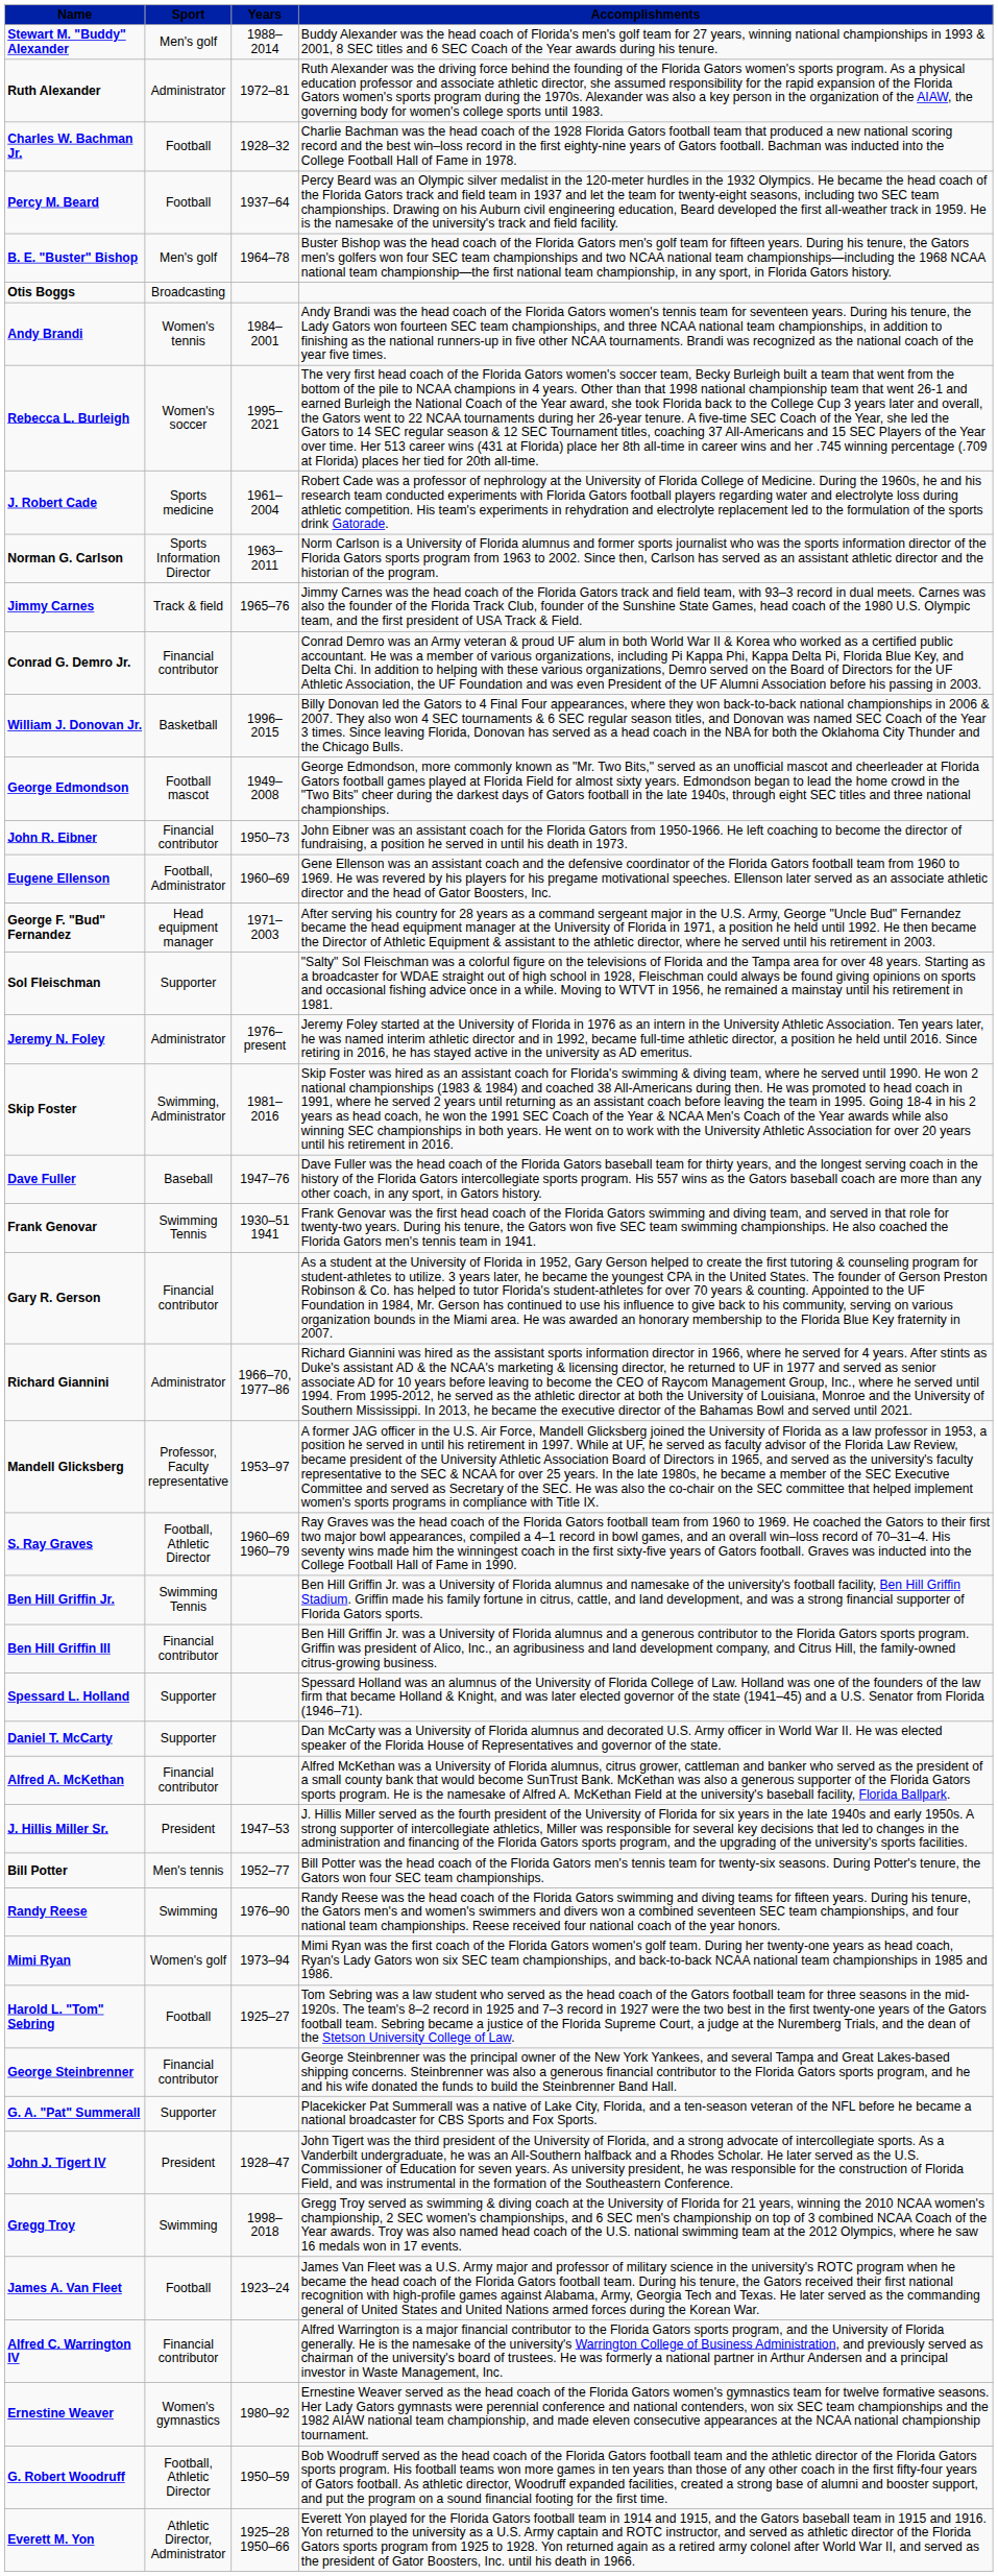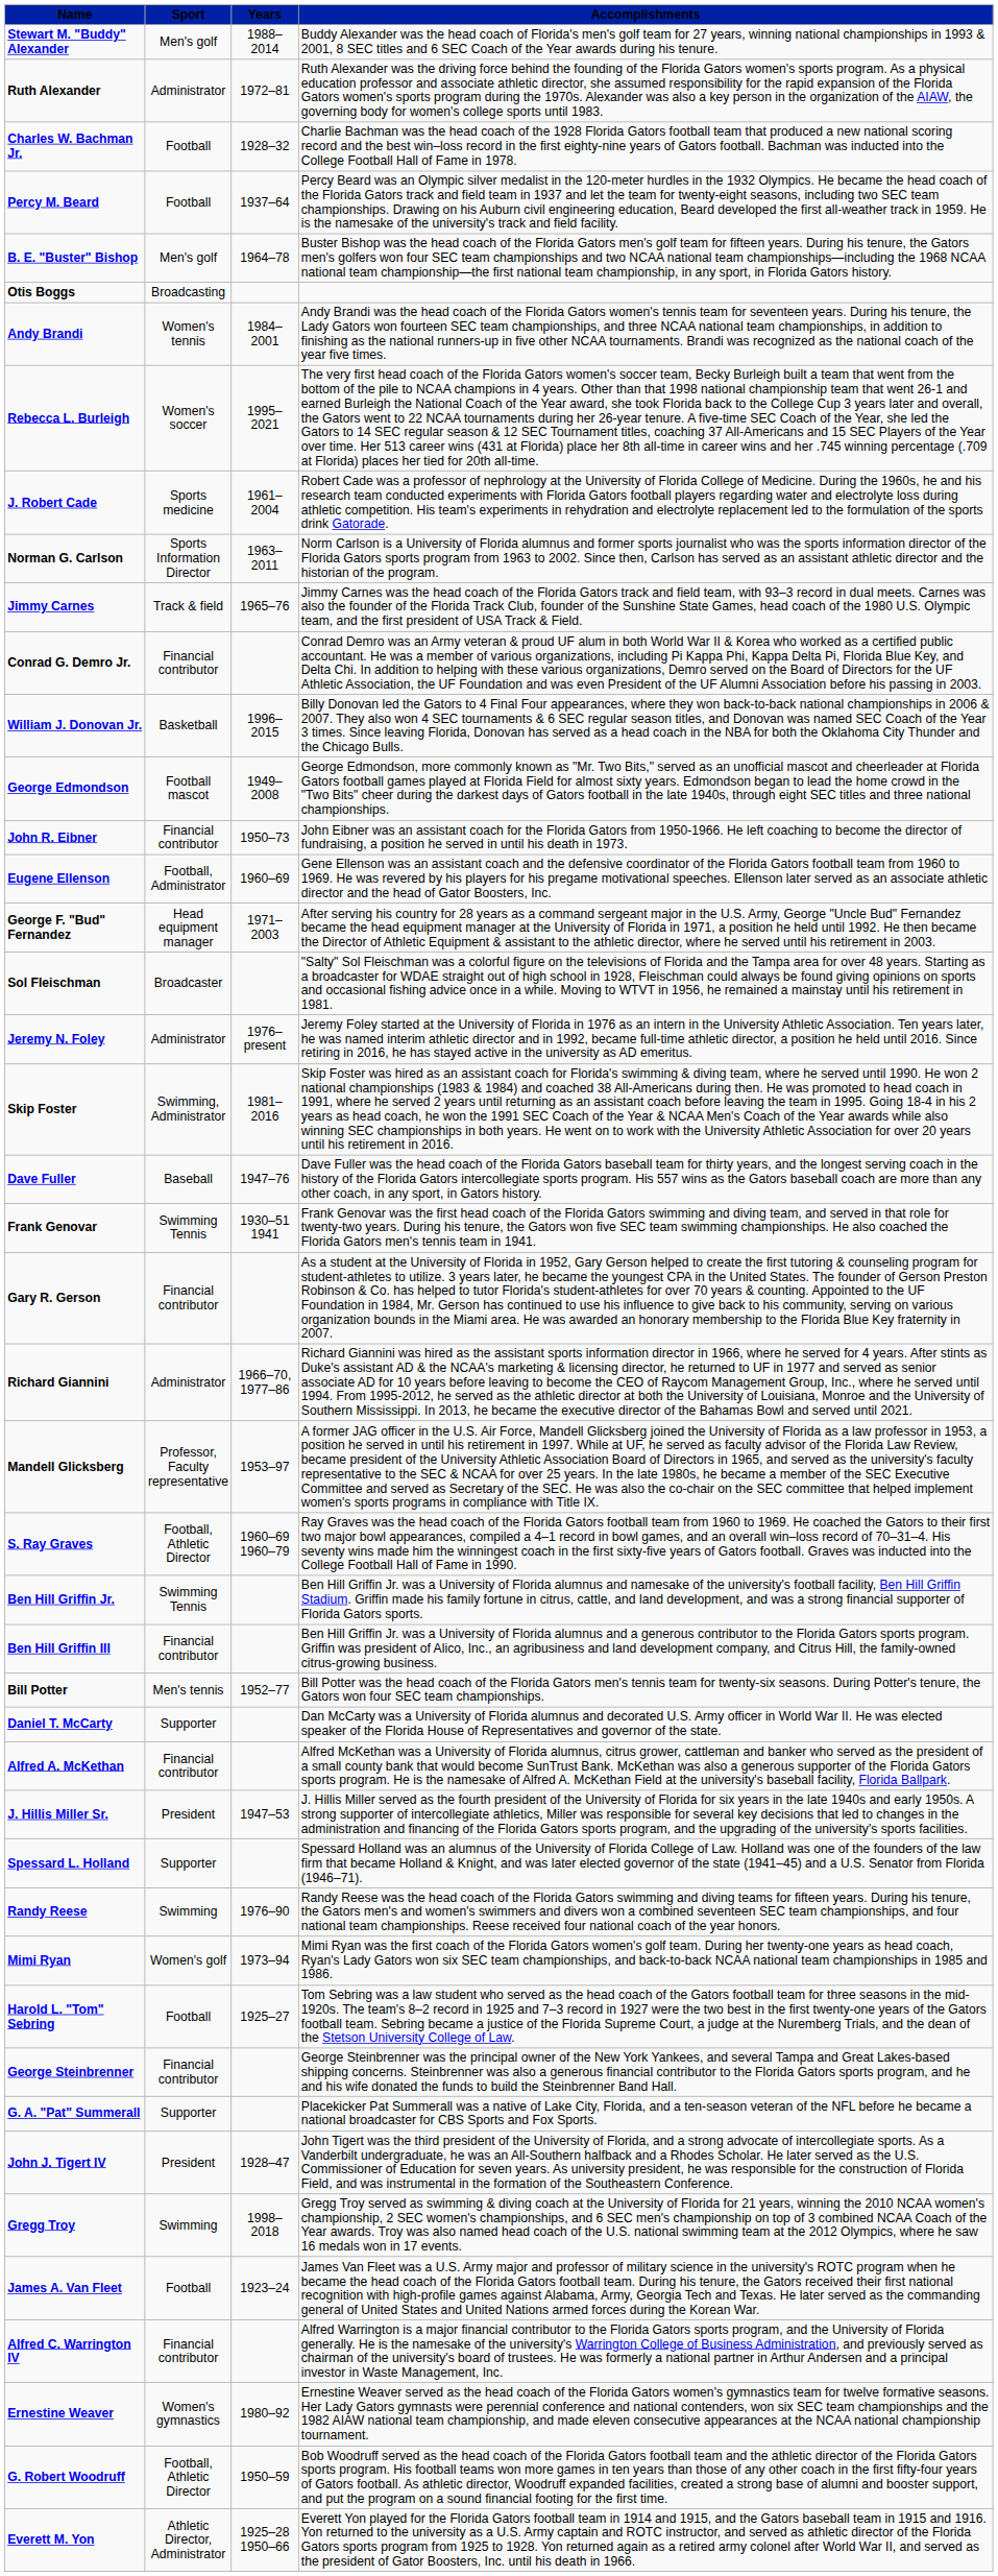Sol Fleischman | Sport: Supporter -> Broadcaster
rows swapped: Spessard L. Holland <-> Bill Potter
